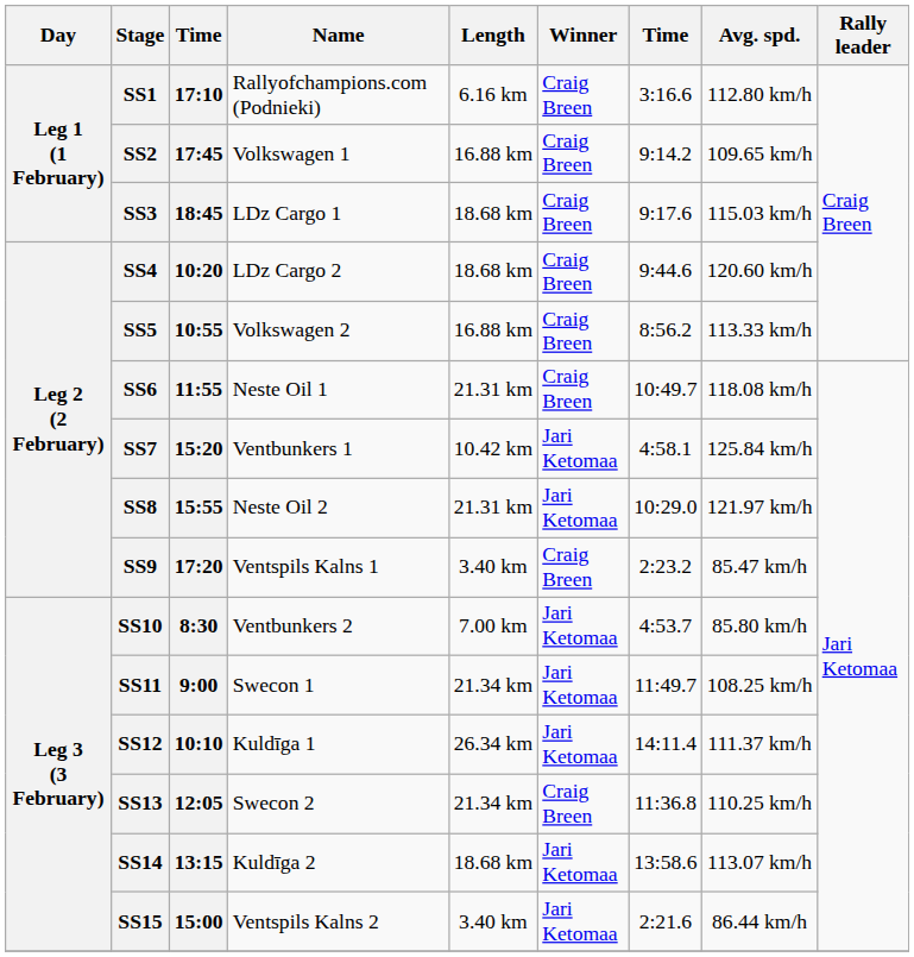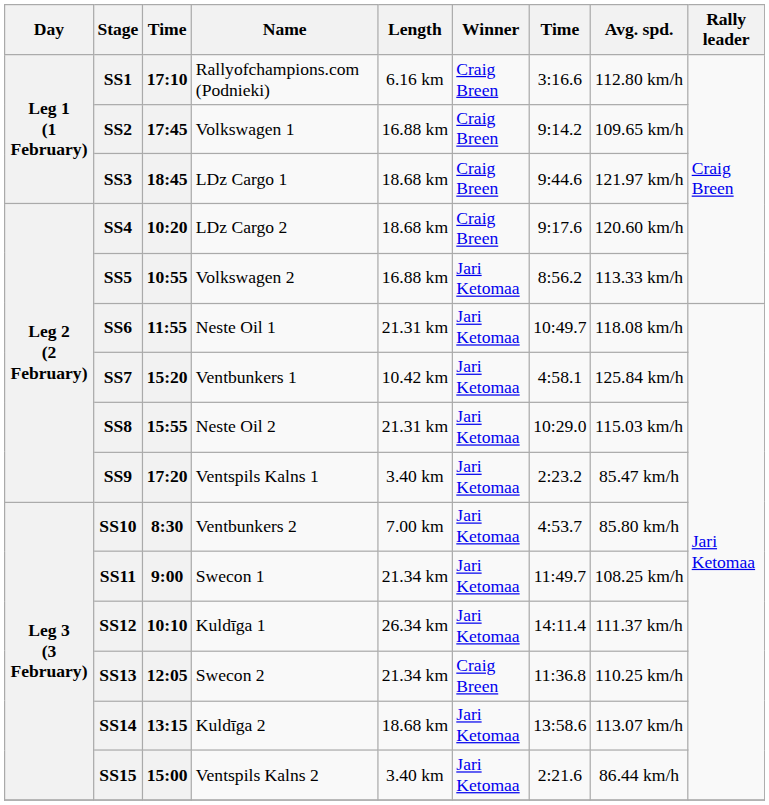SS3 | column 7: 9:17.6 -> 9:44.6
SS3 | Avg. spd.: 115.03 km/h -> 121.97 km/h
SS4 | column 7: 9:44.6 -> 9:17.6
SS5 | Winner: Craig Breen -> Jari Ketomaa
SS6 | Winner: Craig Breen -> Jari Ketomaa
SS8 | Avg. spd.: 121.97 km/h -> 115.03 km/h
SS9 | Winner: Craig Breen -> Jari Ketomaa
